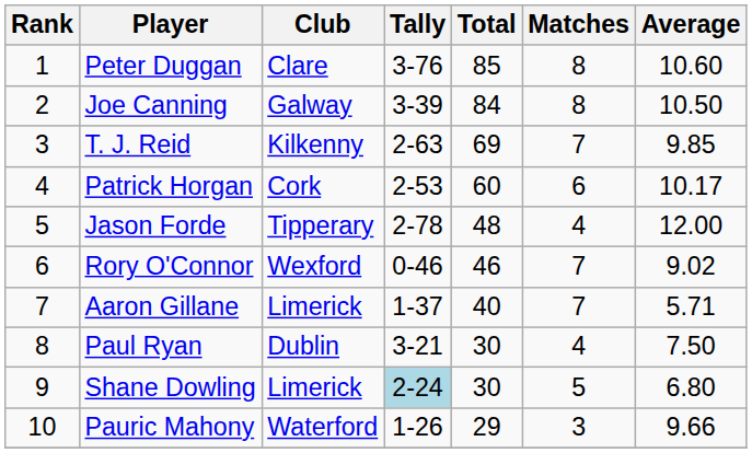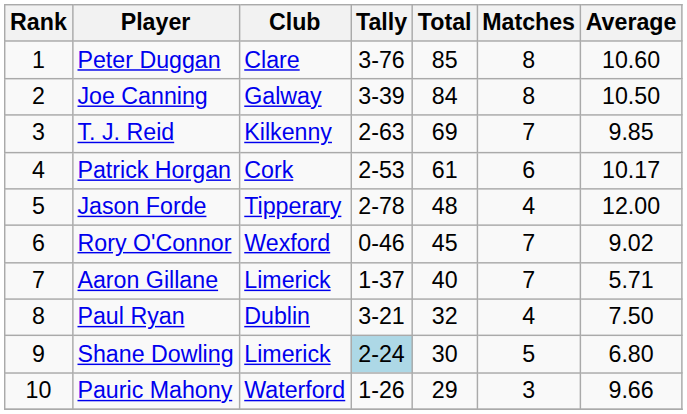Patrick Horgan | Total: 60 -> 61
Rory O'Connor | Total: 46 -> 45
Paul Ryan | Total: 30 -> 32
